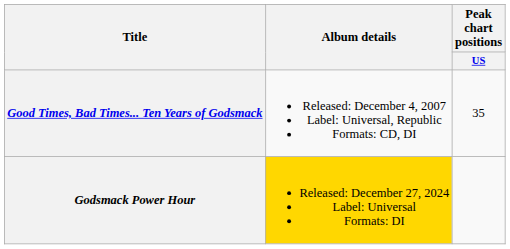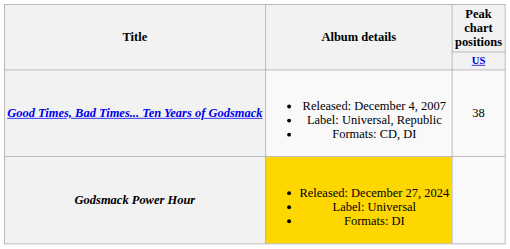Good Times, Bad Times... Ten Years of Godsmack | Peak chart positions / US: 35 -> 38
